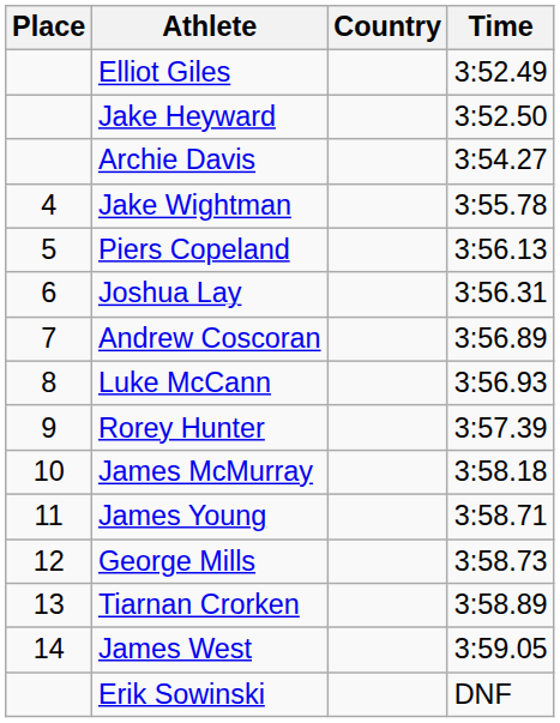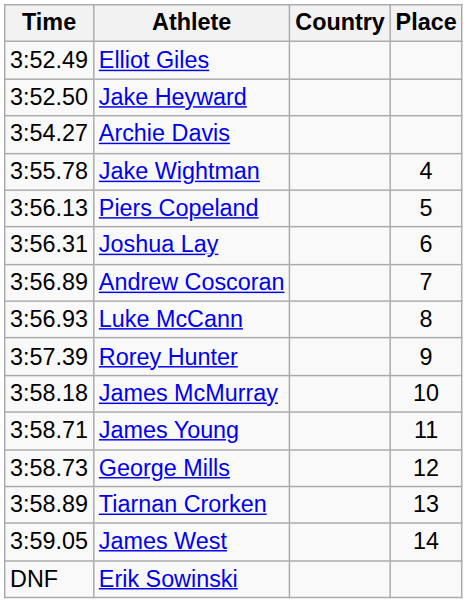columns swapped: Place <-> Time
